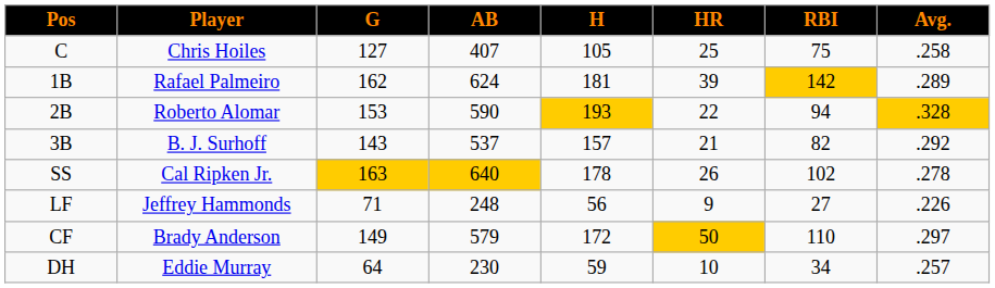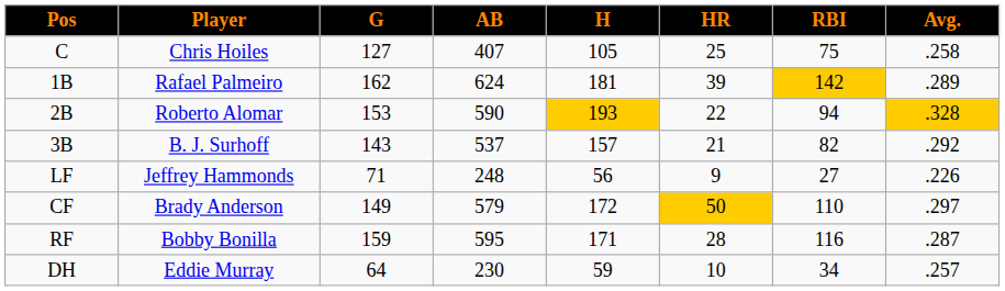- row: SS | Cal Ripken Jr. | 163 | 640 | 178 | 26 | 102 | .278
+ row: RF | Bobby Bonilla | 159 | 595 | 171 | 28 | 116 | .287
